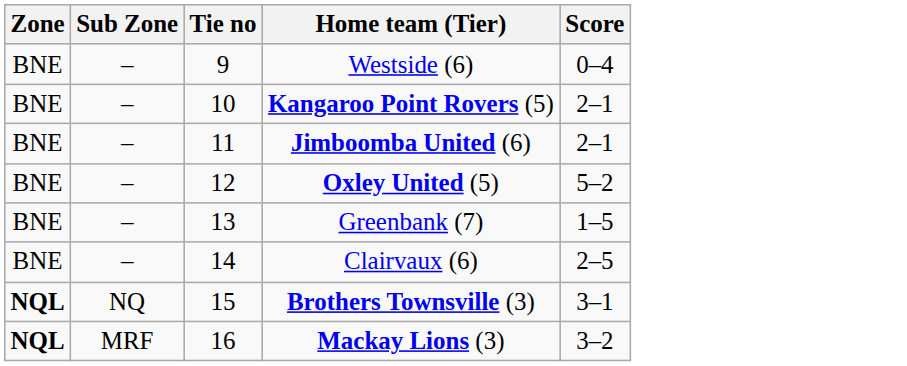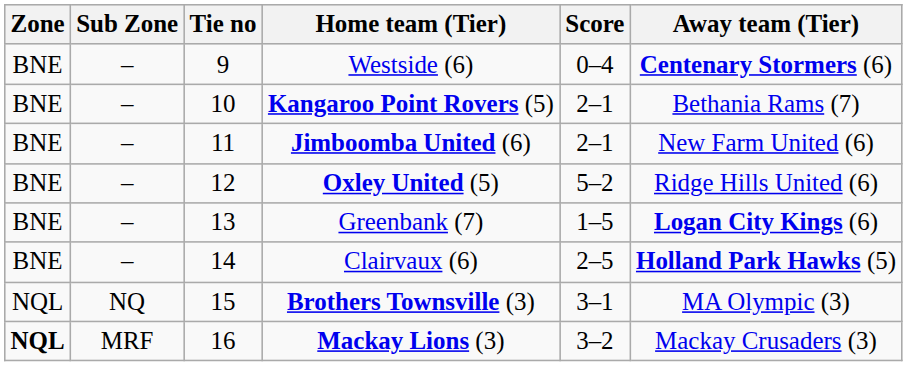+ column: Away team (Tier) | Centenary Stormers (6) | Bethania Rams (7) | New Farm United (6) | Ridge Hills United (6) | Logan City Kings (6) | Holland Park Hawks (5) | MA Olympic (3) | Mackay Crusaders (3)
Brothers Townsville (3) | Zone: bold -> normal
